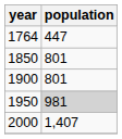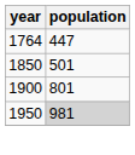1850 | population: 801 -> 501
- row: 2000 | 1,407
